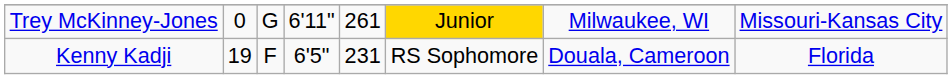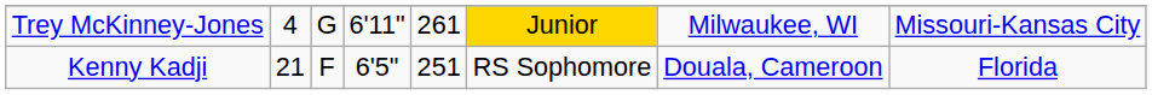Trey McKinney-Jones | column 2: 0 -> 4
Kenny Kadji | column 2: 19 -> 21
Kenny Kadji | column 5: 231 -> 251
